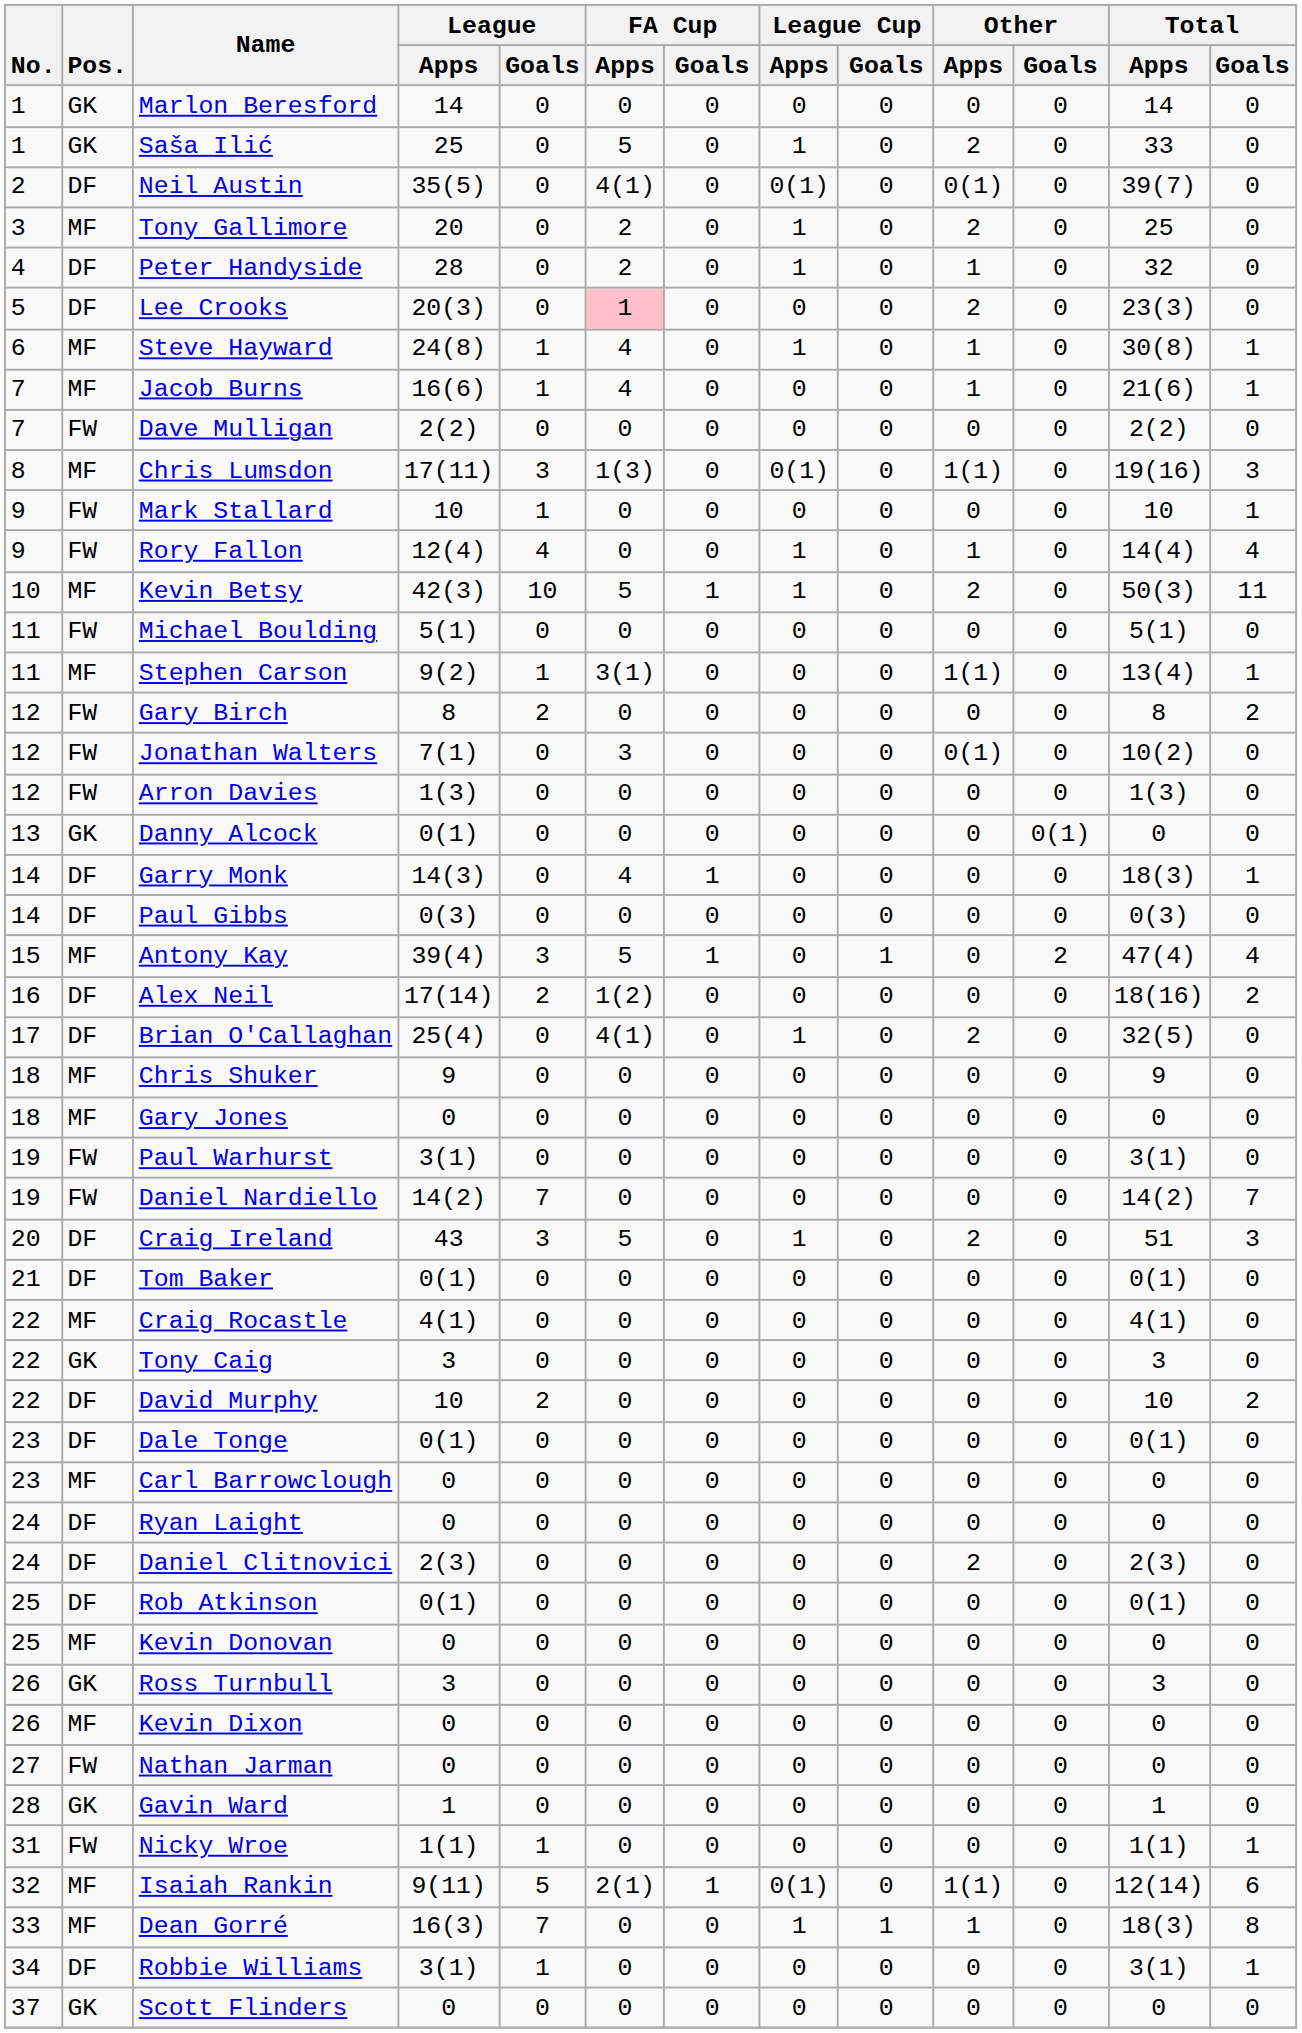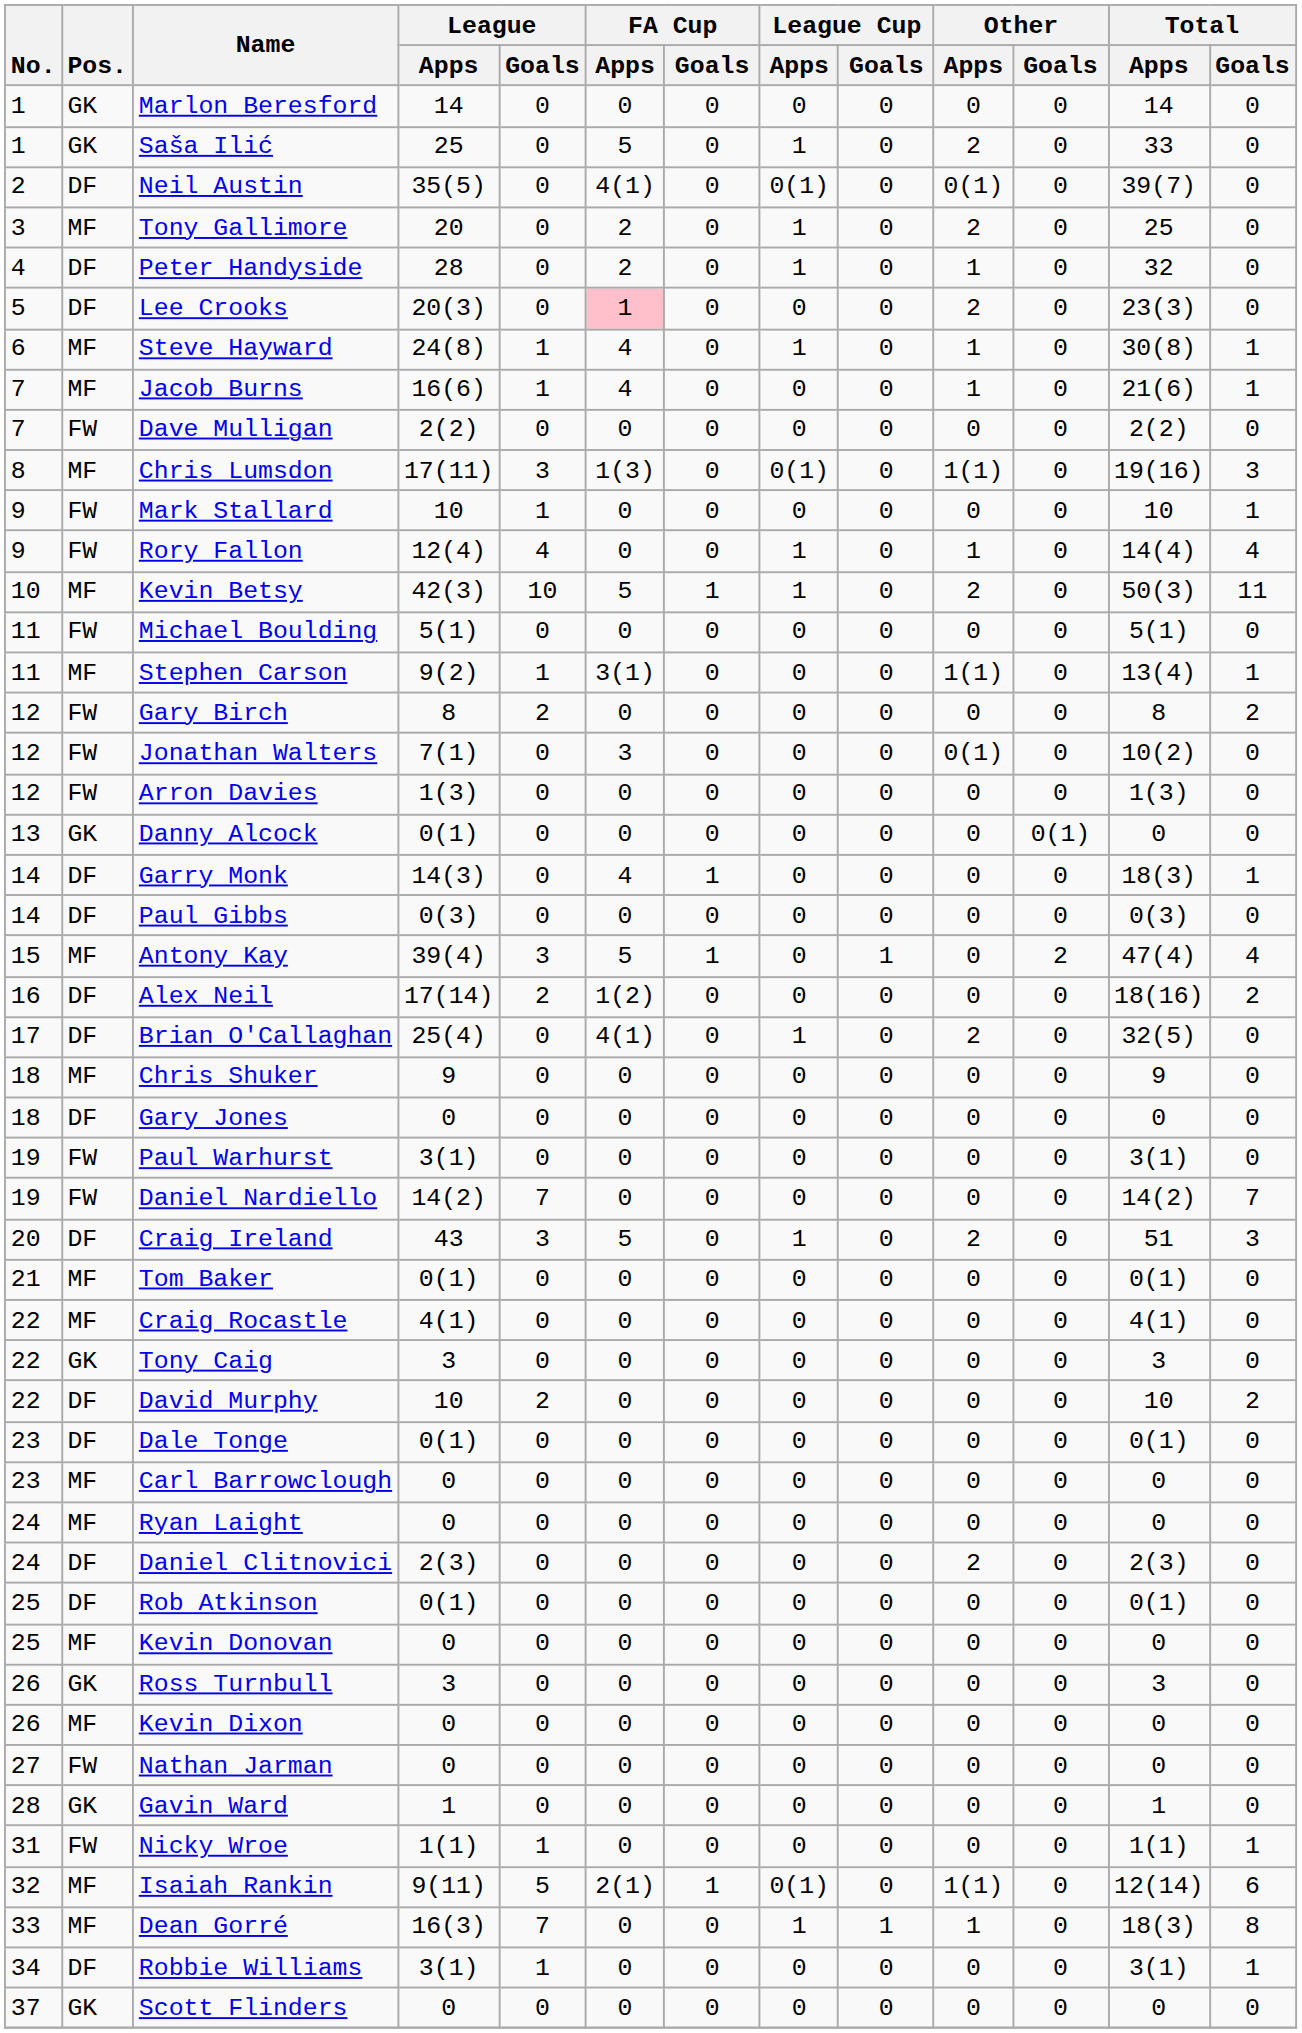Gary Jones | Pos.: MF -> DF
Tom Baker | Pos.: DF -> MF
Ryan Laight | Pos.: DF -> MF
